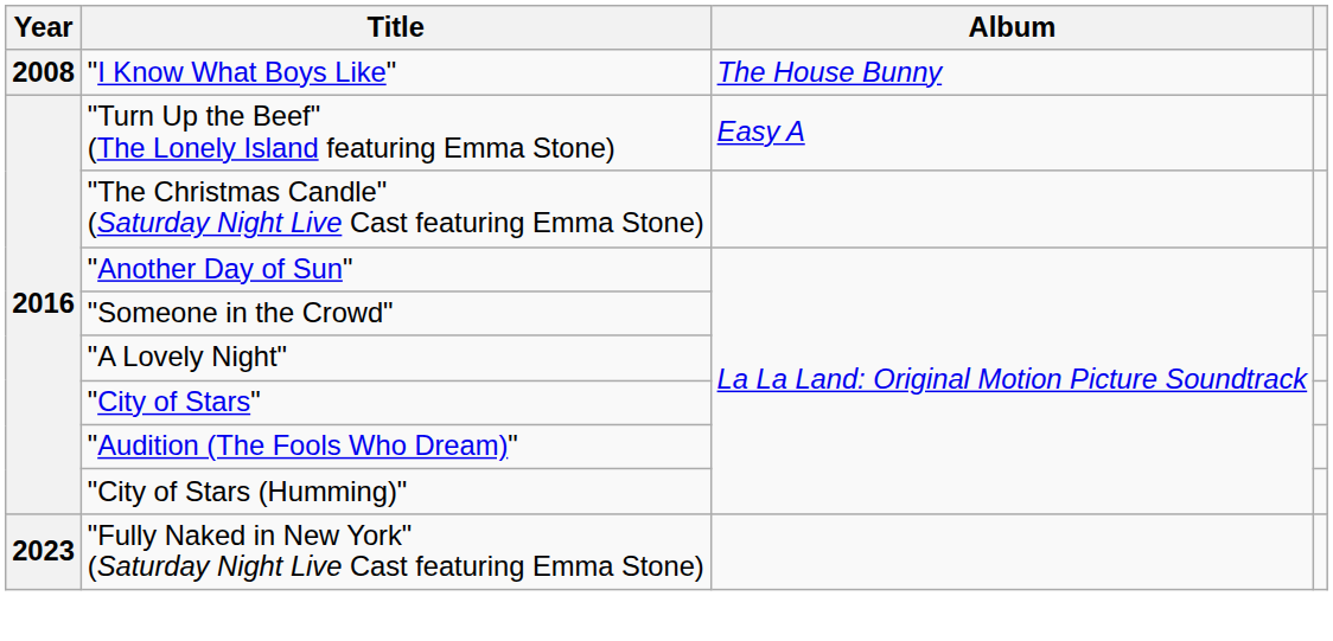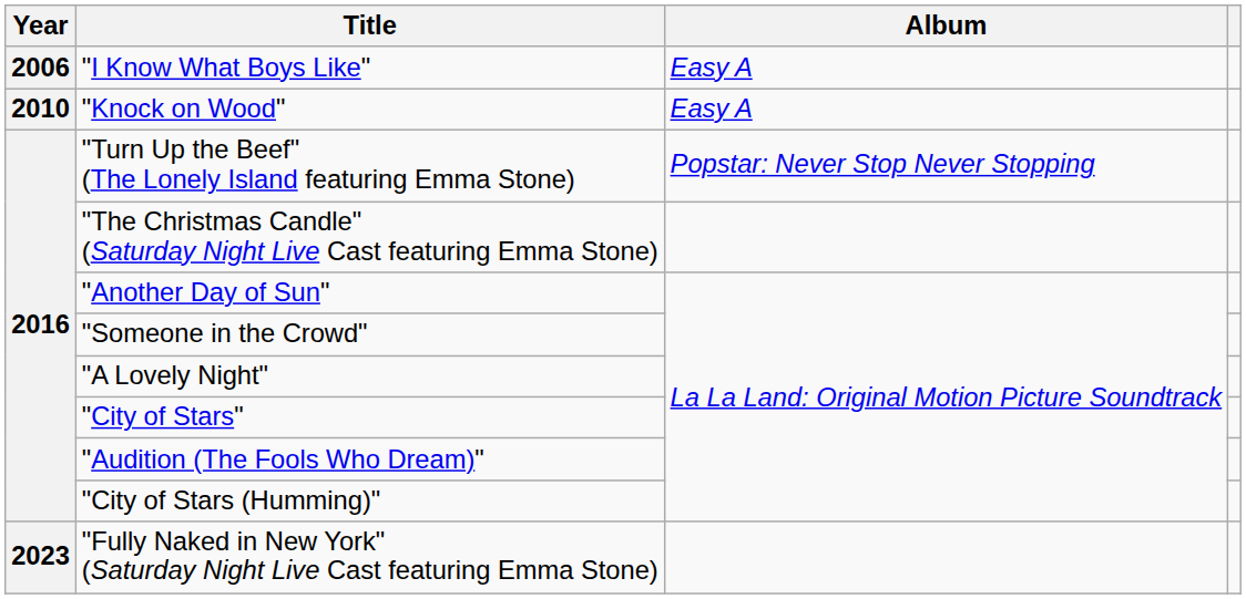"I Know What Boys Like" | Year: 2008 -> 2006
"I Know What Boys Like" | Album: The House Bunny -> Easy A
+ row: 2010 | "Knock on Wood" | Easy A
"Turn Up the Beef" (The Lonely Island featuring Emma Stone) | Album: Easy A -> Popstar: Never Stop Never Stopping
